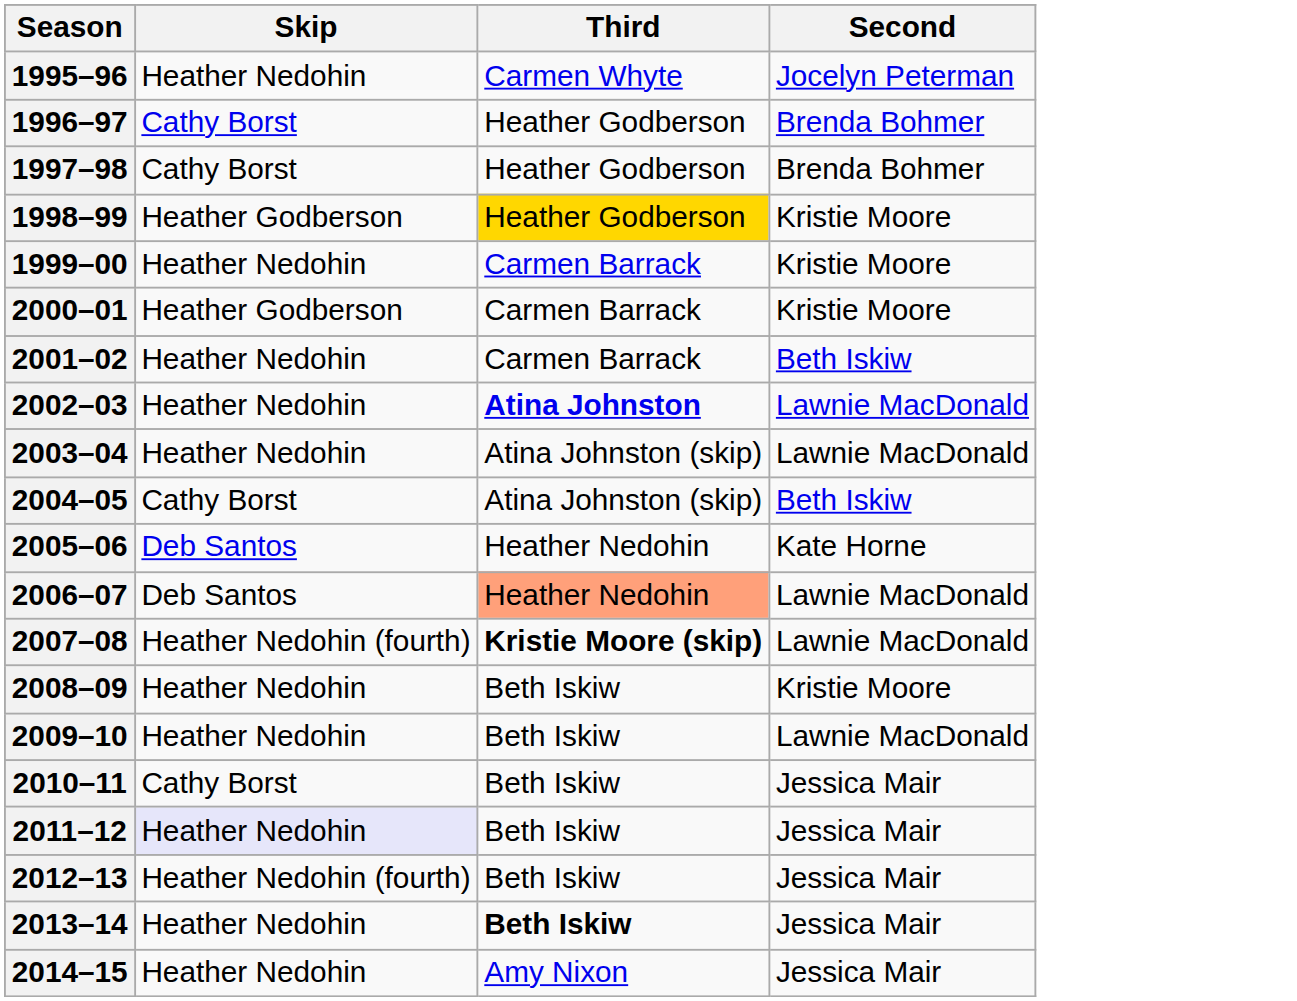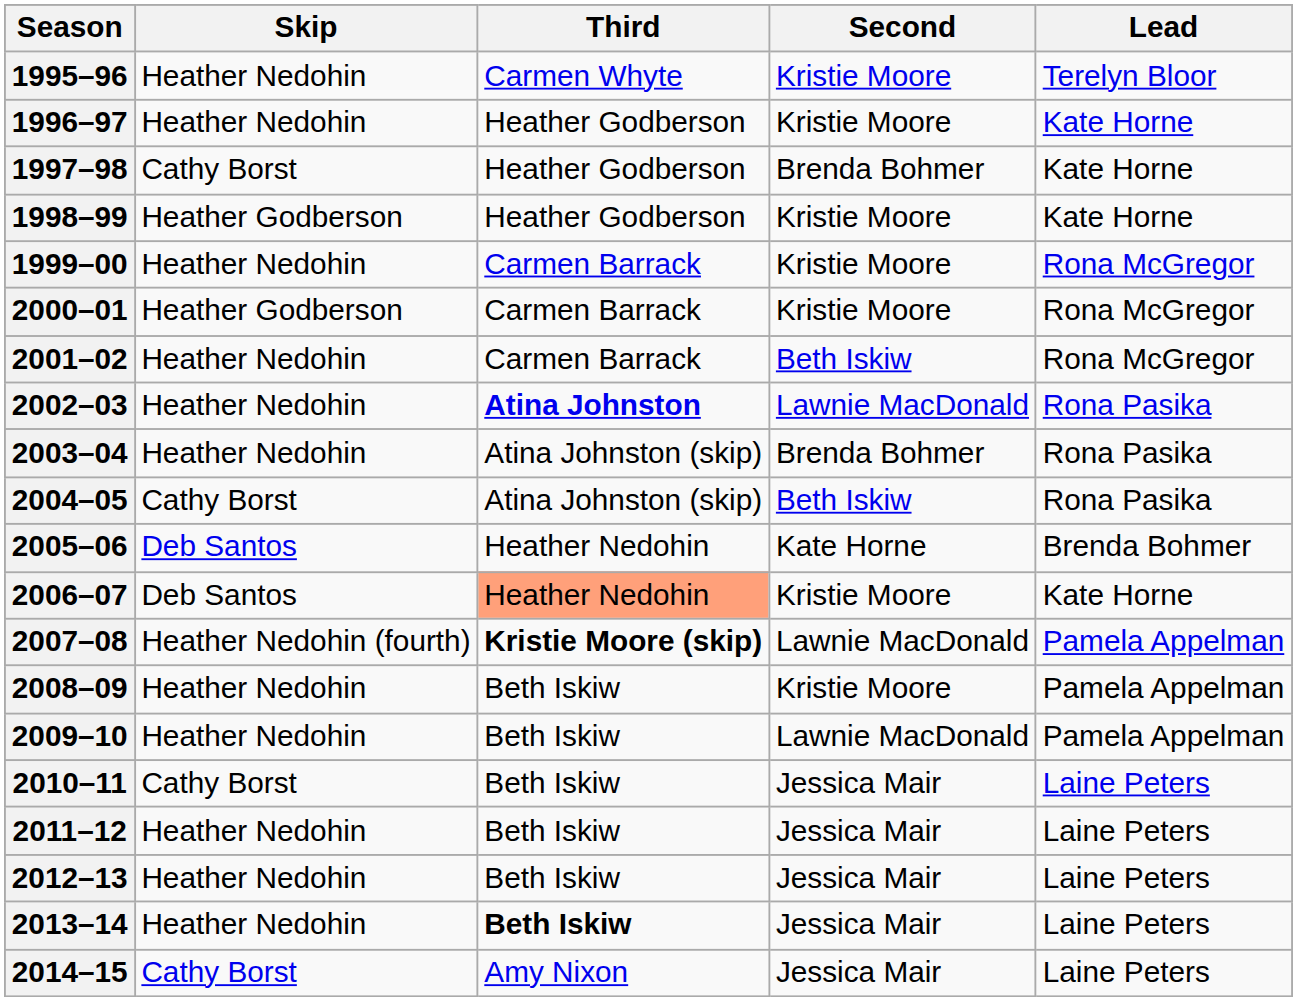+ column: Lead | Terelyn Bloor | Kate Horne | Kate Horne | Kate Horne | Rona McGregor | Rona McGregor | Rona McGregor | Rona Pasika | Rona Pasika | Rona Pasika | Brenda Bohmer | Kate Horne | Pamela Appelman | Pamela Appelman | Pamela Appelman | Laine Peters | Laine Peters | Laine Peters | Laine Peters | Laine Peters
1995–96 | Second: Jocelyn Peterman -> Kristie Moore
1996–97 | Skip: Cathy Borst -> Heather Nedohin
1996–97 | Second: Brenda Bohmer -> Kristie Moore
1998–99 | Third: gold background -> no background
2003–04 | Second: Lawnie MacDonald -> Brenda Bohmer
2006–07 | Second: Lawnie MacDonald -> Kristie Moore
2011–12 | Skip: lavender background -> no background
2012–13 | Skip: Heather Nedohin (fourth) -> Heather Nedohin
2014–15 | Skip: Heather Nedohin -> Cathy Borst
